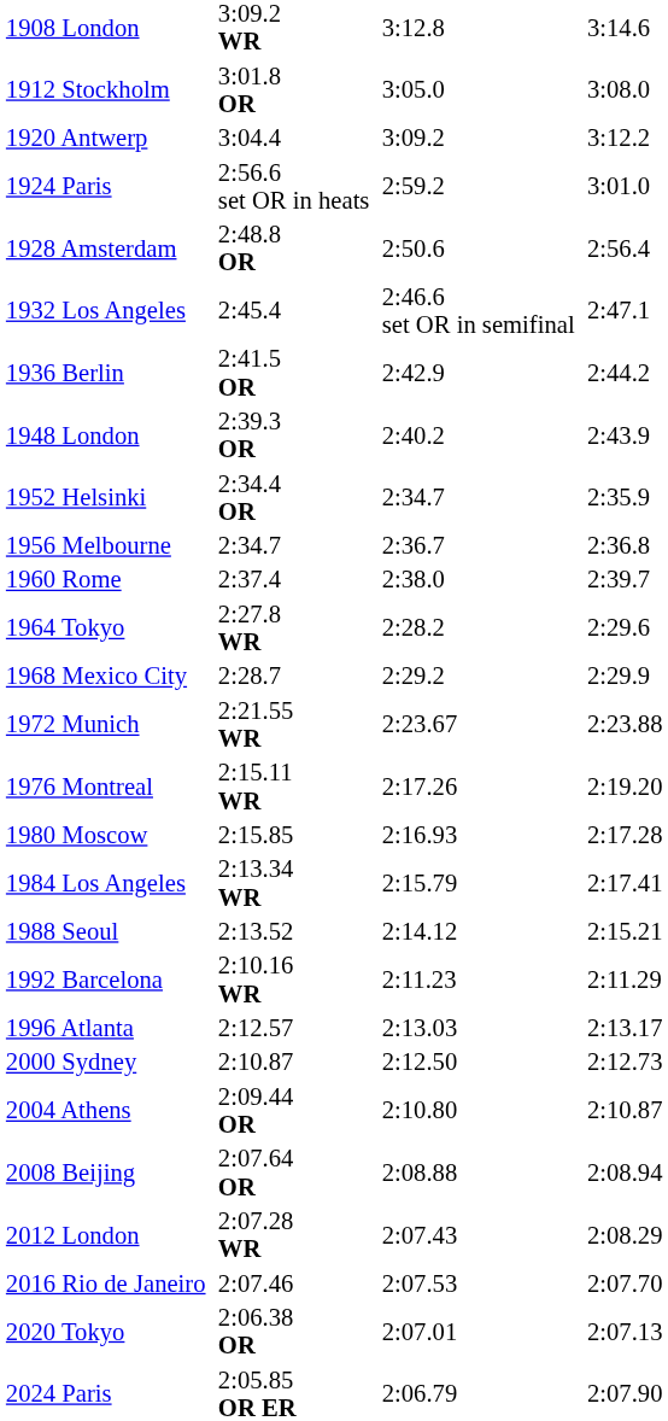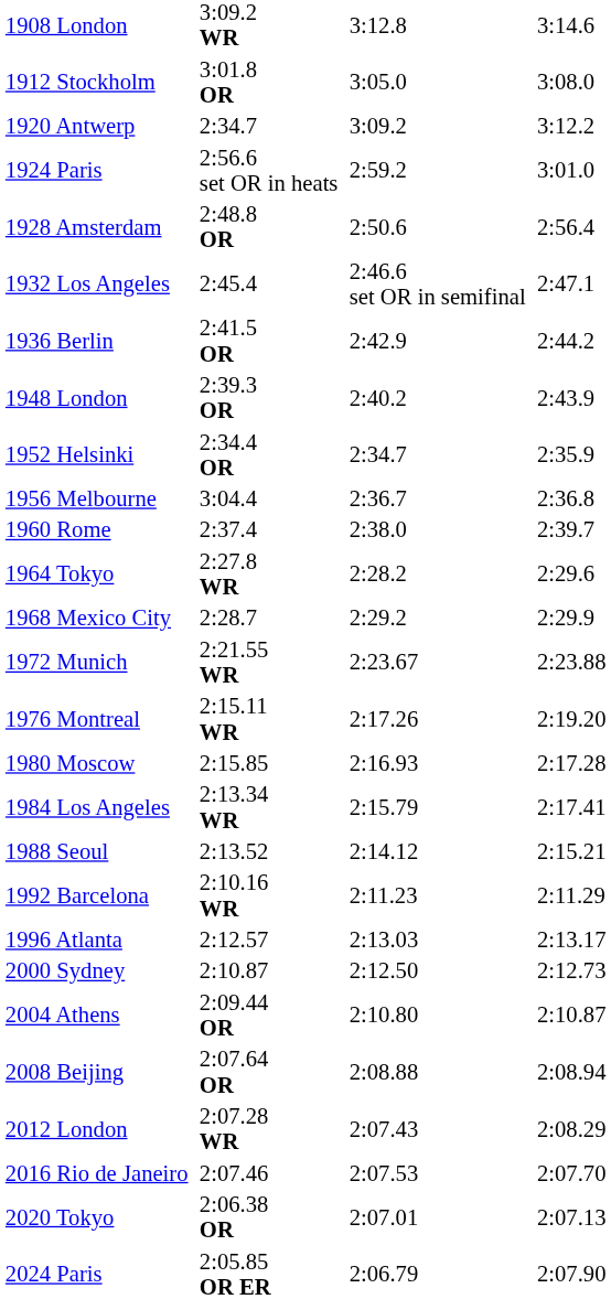1920 Antwerp | column 3: 3:04.4 -> 2:34.7
1956 Melbourne | column 3: 2:34.7 -> 3:04.4
